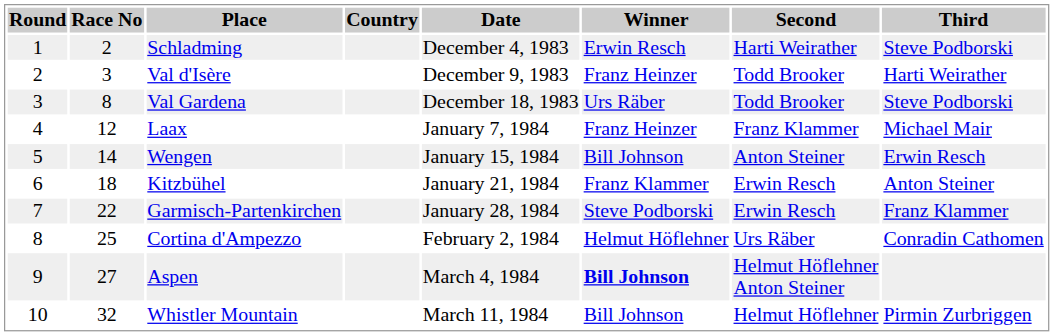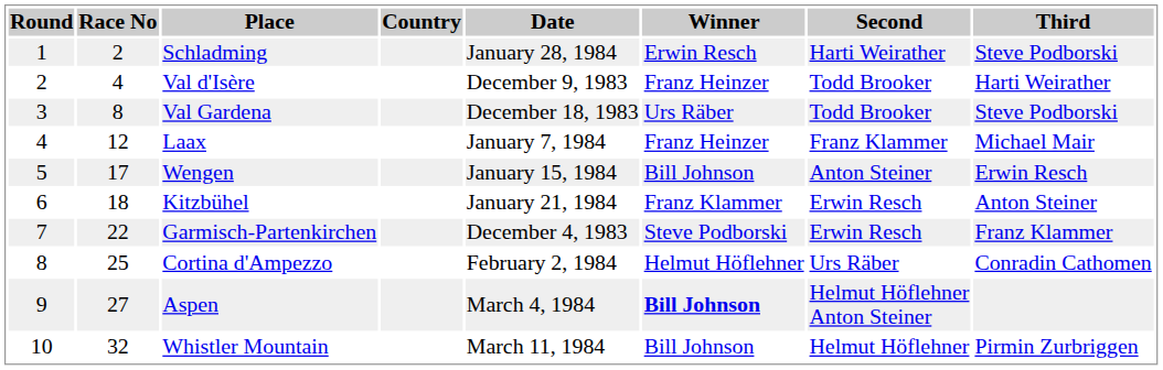Schladming | Date: December 4, 1983 -> January 28, 1984
Val d'Isère | Race No: 3 -> 4
Wengen | Race No: 14 -> 17
Garmisch-Partenkirchen | Date: January 28, 1984 -> December 4, 1983
